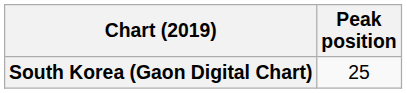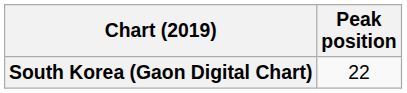South Korea (Gaon Digital Chart) | Peak position: 25 -> 22
